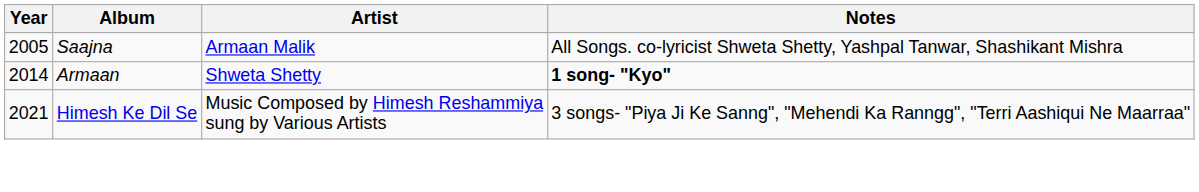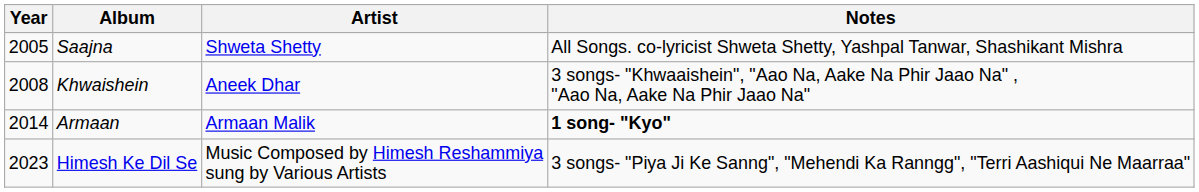Saajna | Artist: Armaan Malik -> Shweta Shetty
+ row: 2008 | Khwaishein | Aneek Dhar | 3 songs- "Khwaaishein", "Aao Na, Aake Na Phir Jaao Na" , "Aao Na, Aake Na Phir Jaao Na"
Armaan | Artist: Shweta Shetty -> Armaan Malik
Himesh Ke Dil Se | Year: 2021 -> 2023
